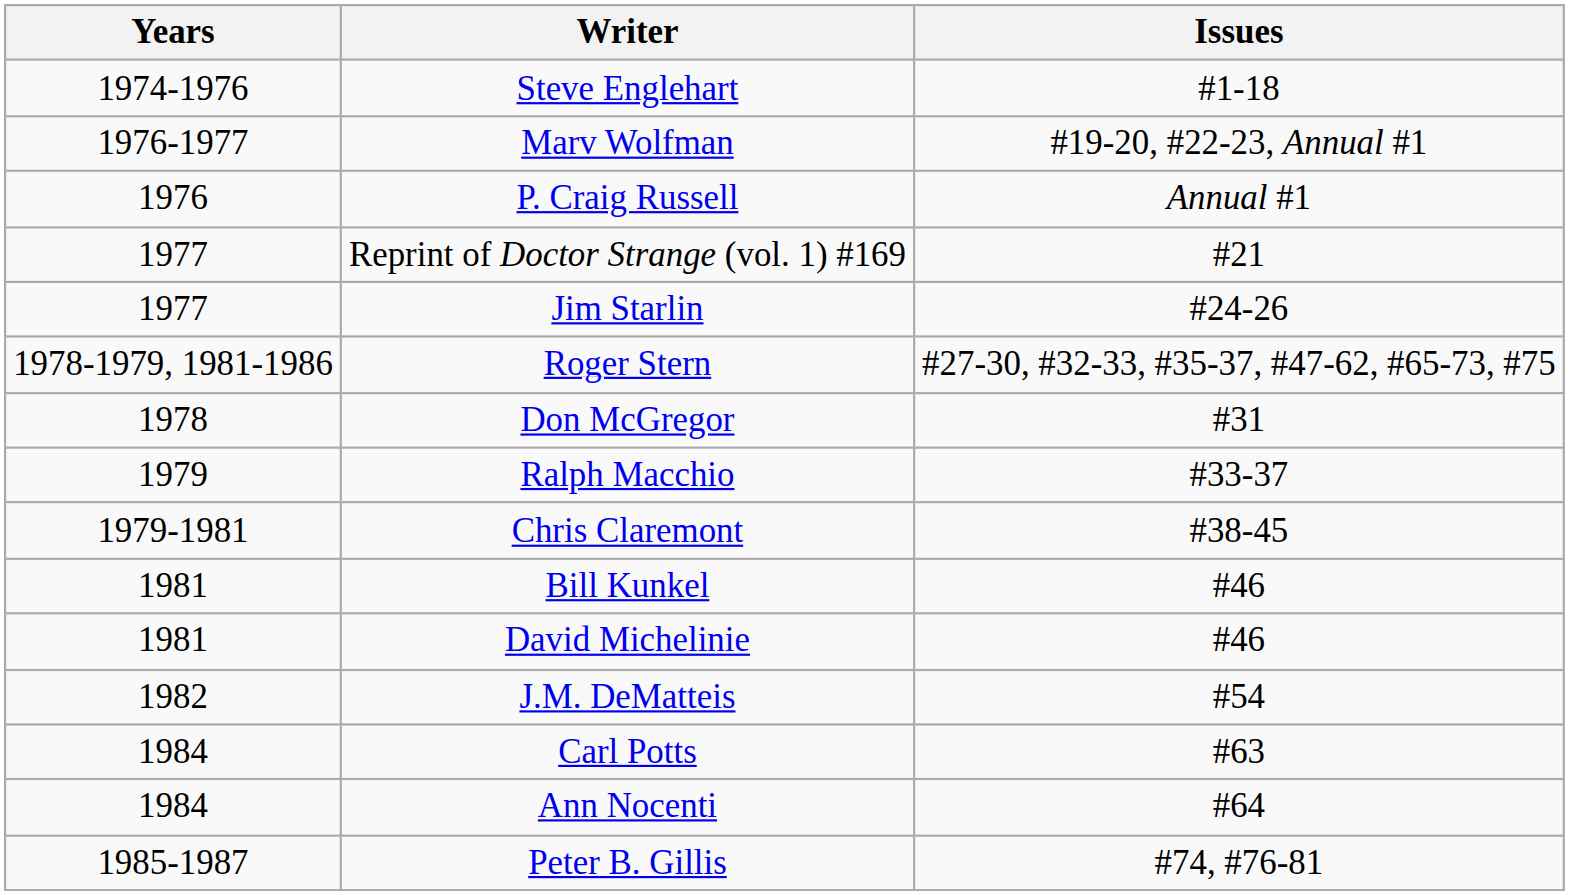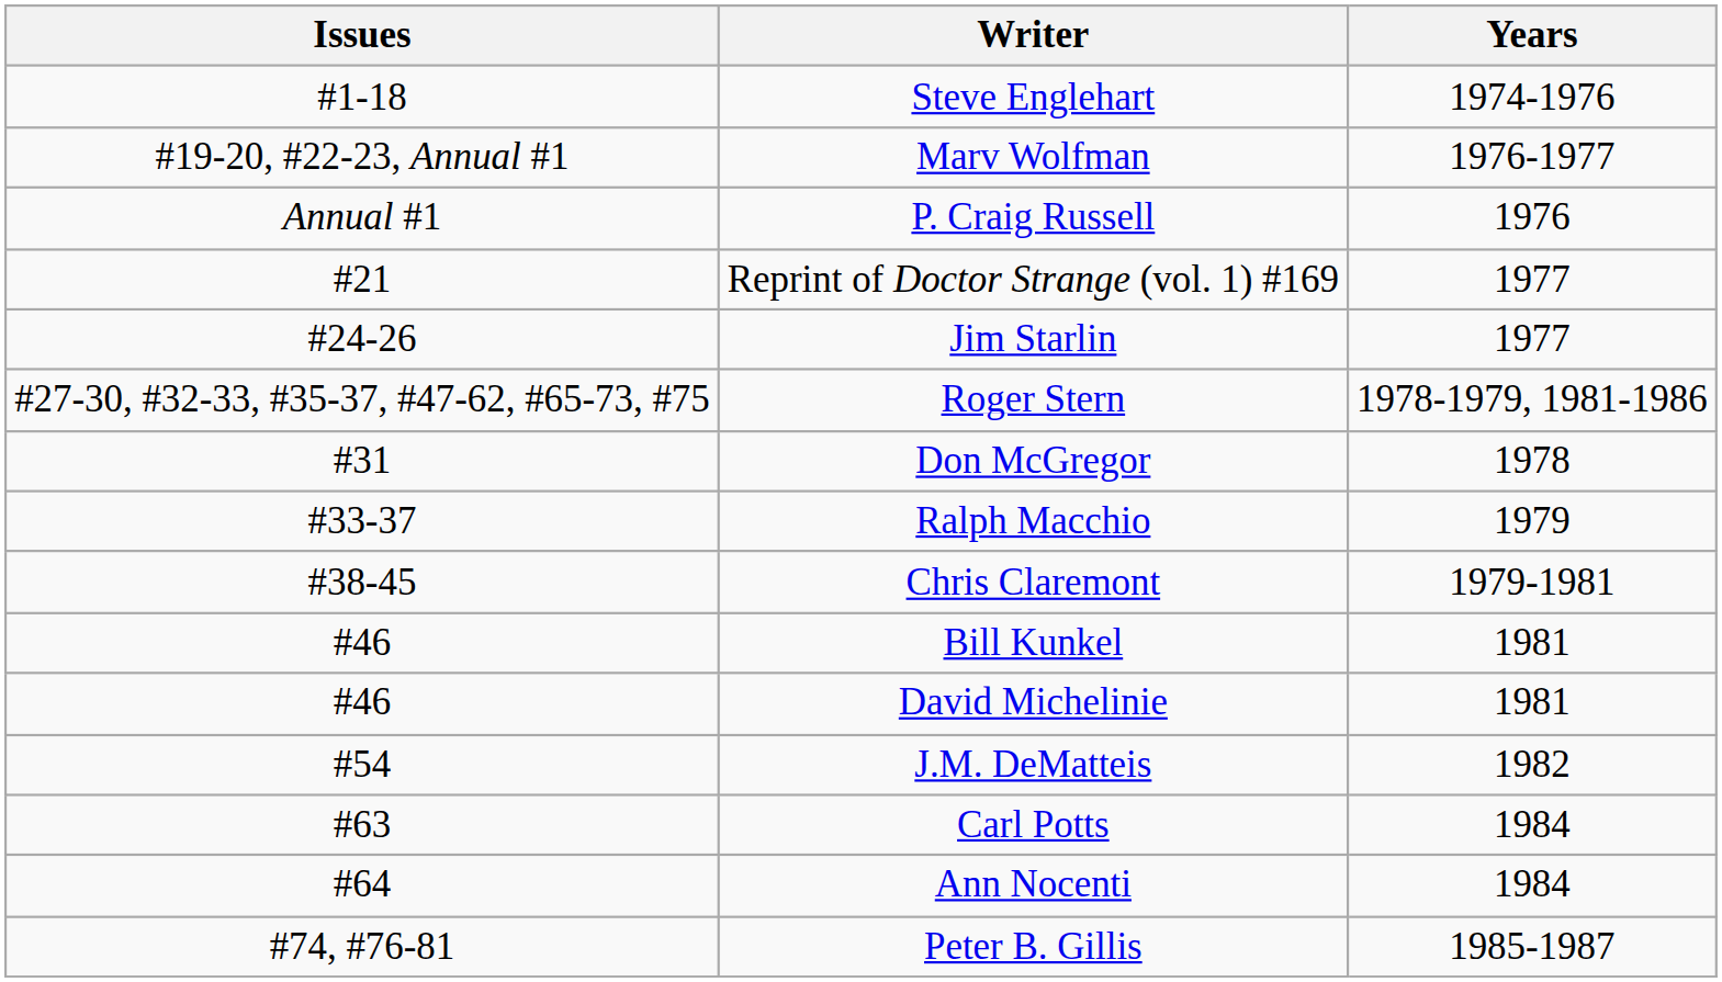columns swapped: Years <-> Issues
